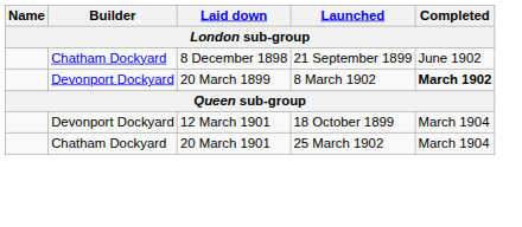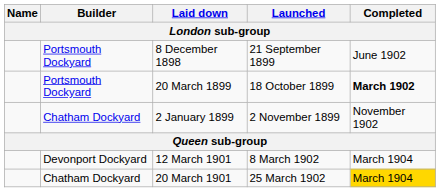8 December 1898 | Builder: Chatham Dockyard -> Portsmouth Dockyard
20 March 1899 | Builder: Devonport Dockyard -> Portsmouth Dockyard
20 March 1899 | Launched: 8 March 1902 -> 18 October 1899
+ row: Chatham Dockyard | 2 January 1899 | 2 November 1899 | November 1902
12 March 1901 | Launched: 18 October 1899 -> 8 March 1902
20 March 1901 | Completed: no background -> gold background
